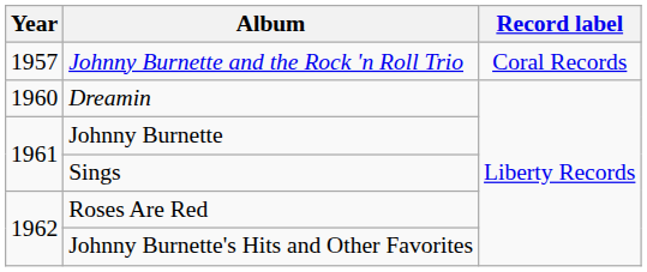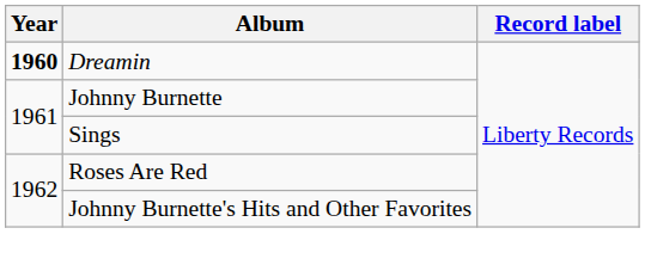- row: 1957 | Johnny Burnette and the Rock 'n Roll Trio | Coral Records
Dreamin | Year: normal -> bold
